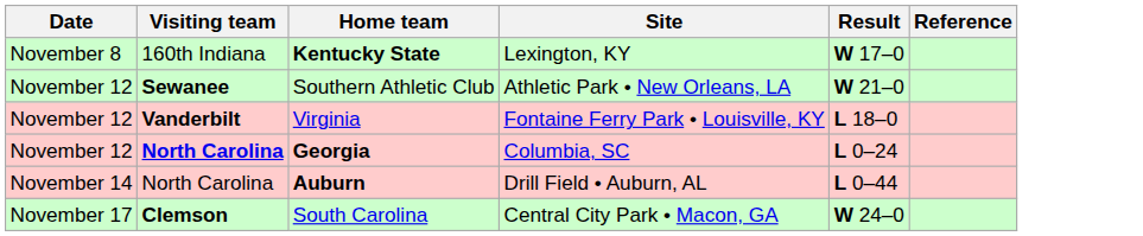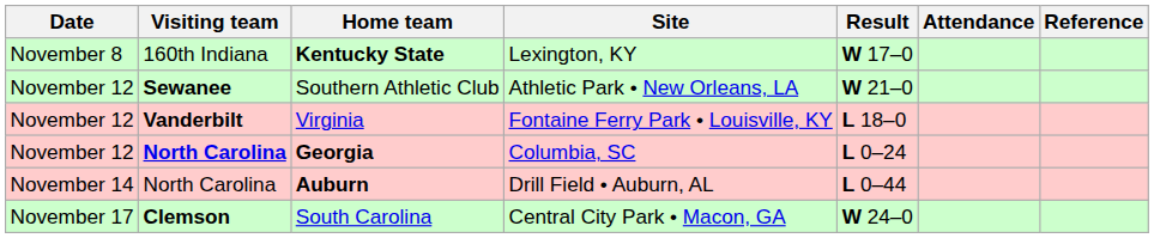+ column: Attendance
